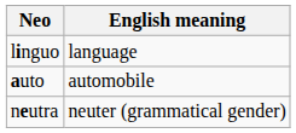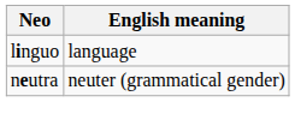- row: auto | automobile
